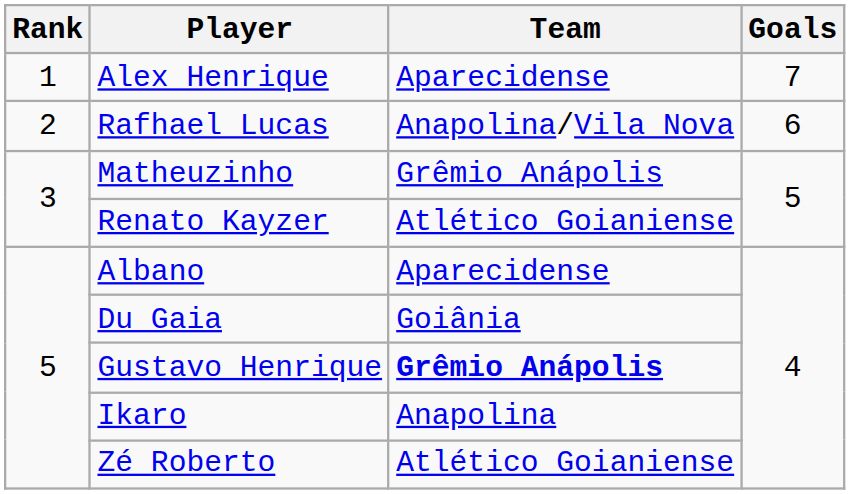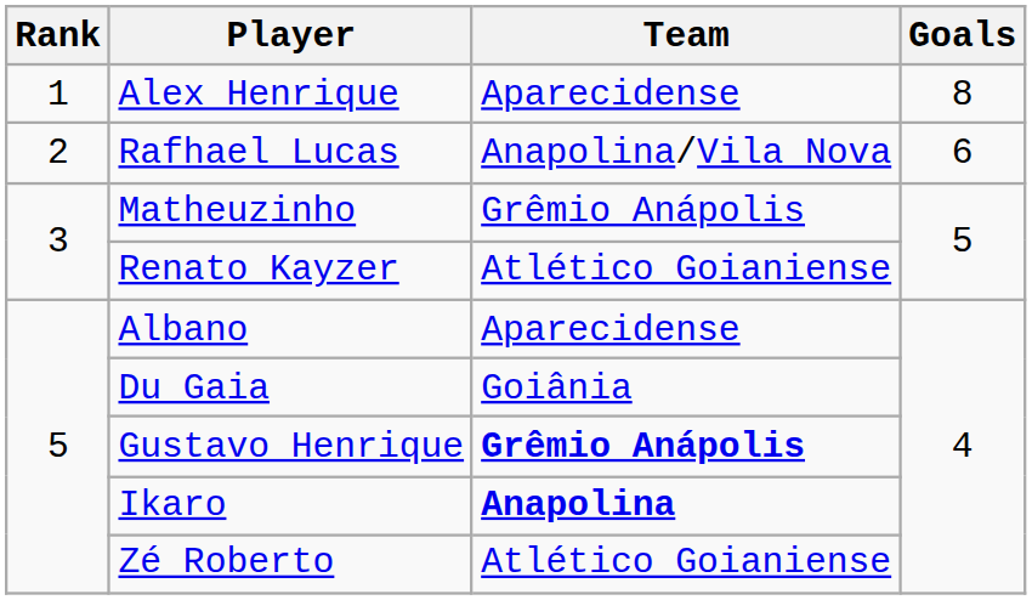Alex Henrique | Goals: 7 -> 8
Ikaro | Team: normal -> bold
